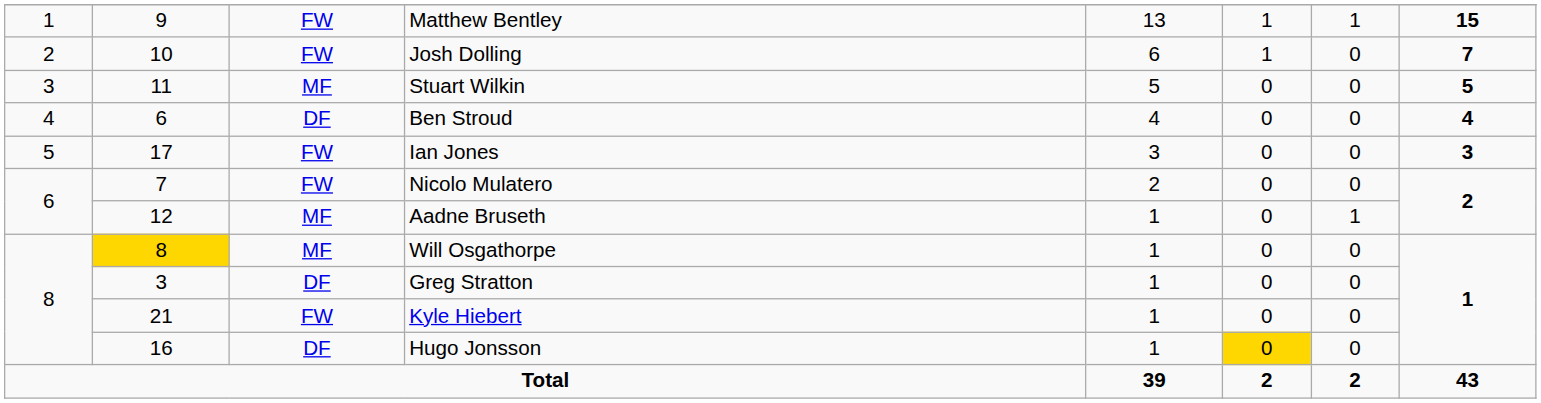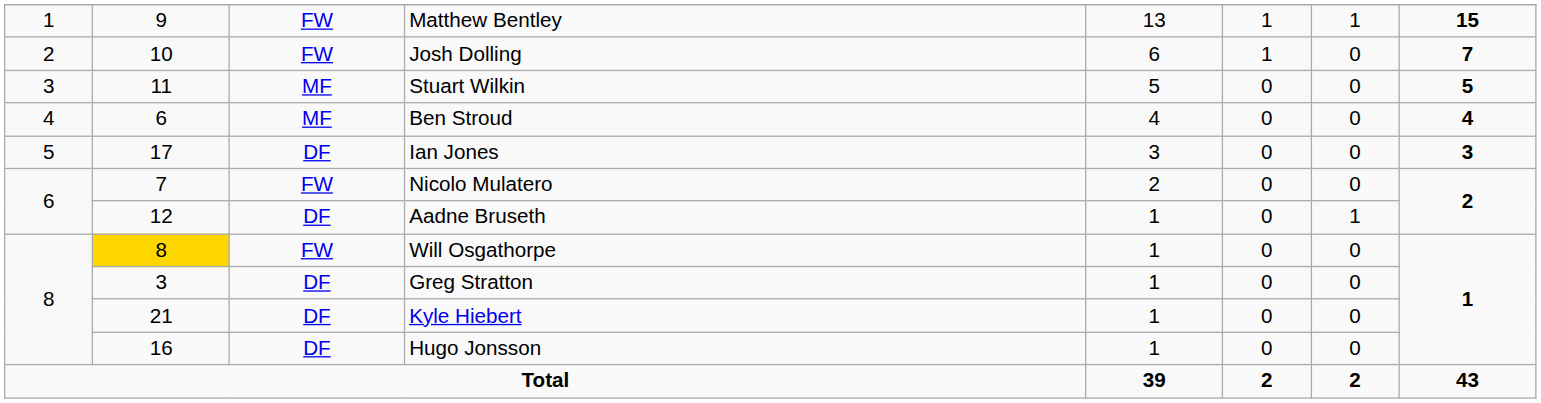Ben Stroud | column 3: DF -> MF
Ian Jones | column 3: FW -> DF
Aadne Bruseth | column 3: MF -> DF
Will Osgathorpe | column 3: MF -> FW
Kyle Hiebert | column 3: FW -> DF
Hugo Jonsson | column 6: gold background -> no background
